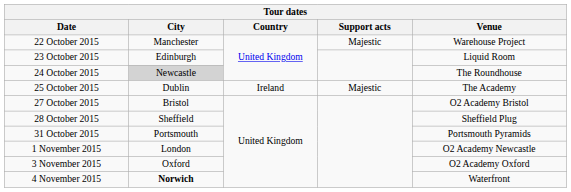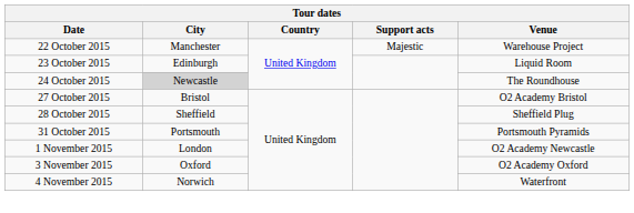- row: 25 October 2015 | Dublin | Ireland | Majestic | The Academy
4 November 2015 | City: bold -> normal
